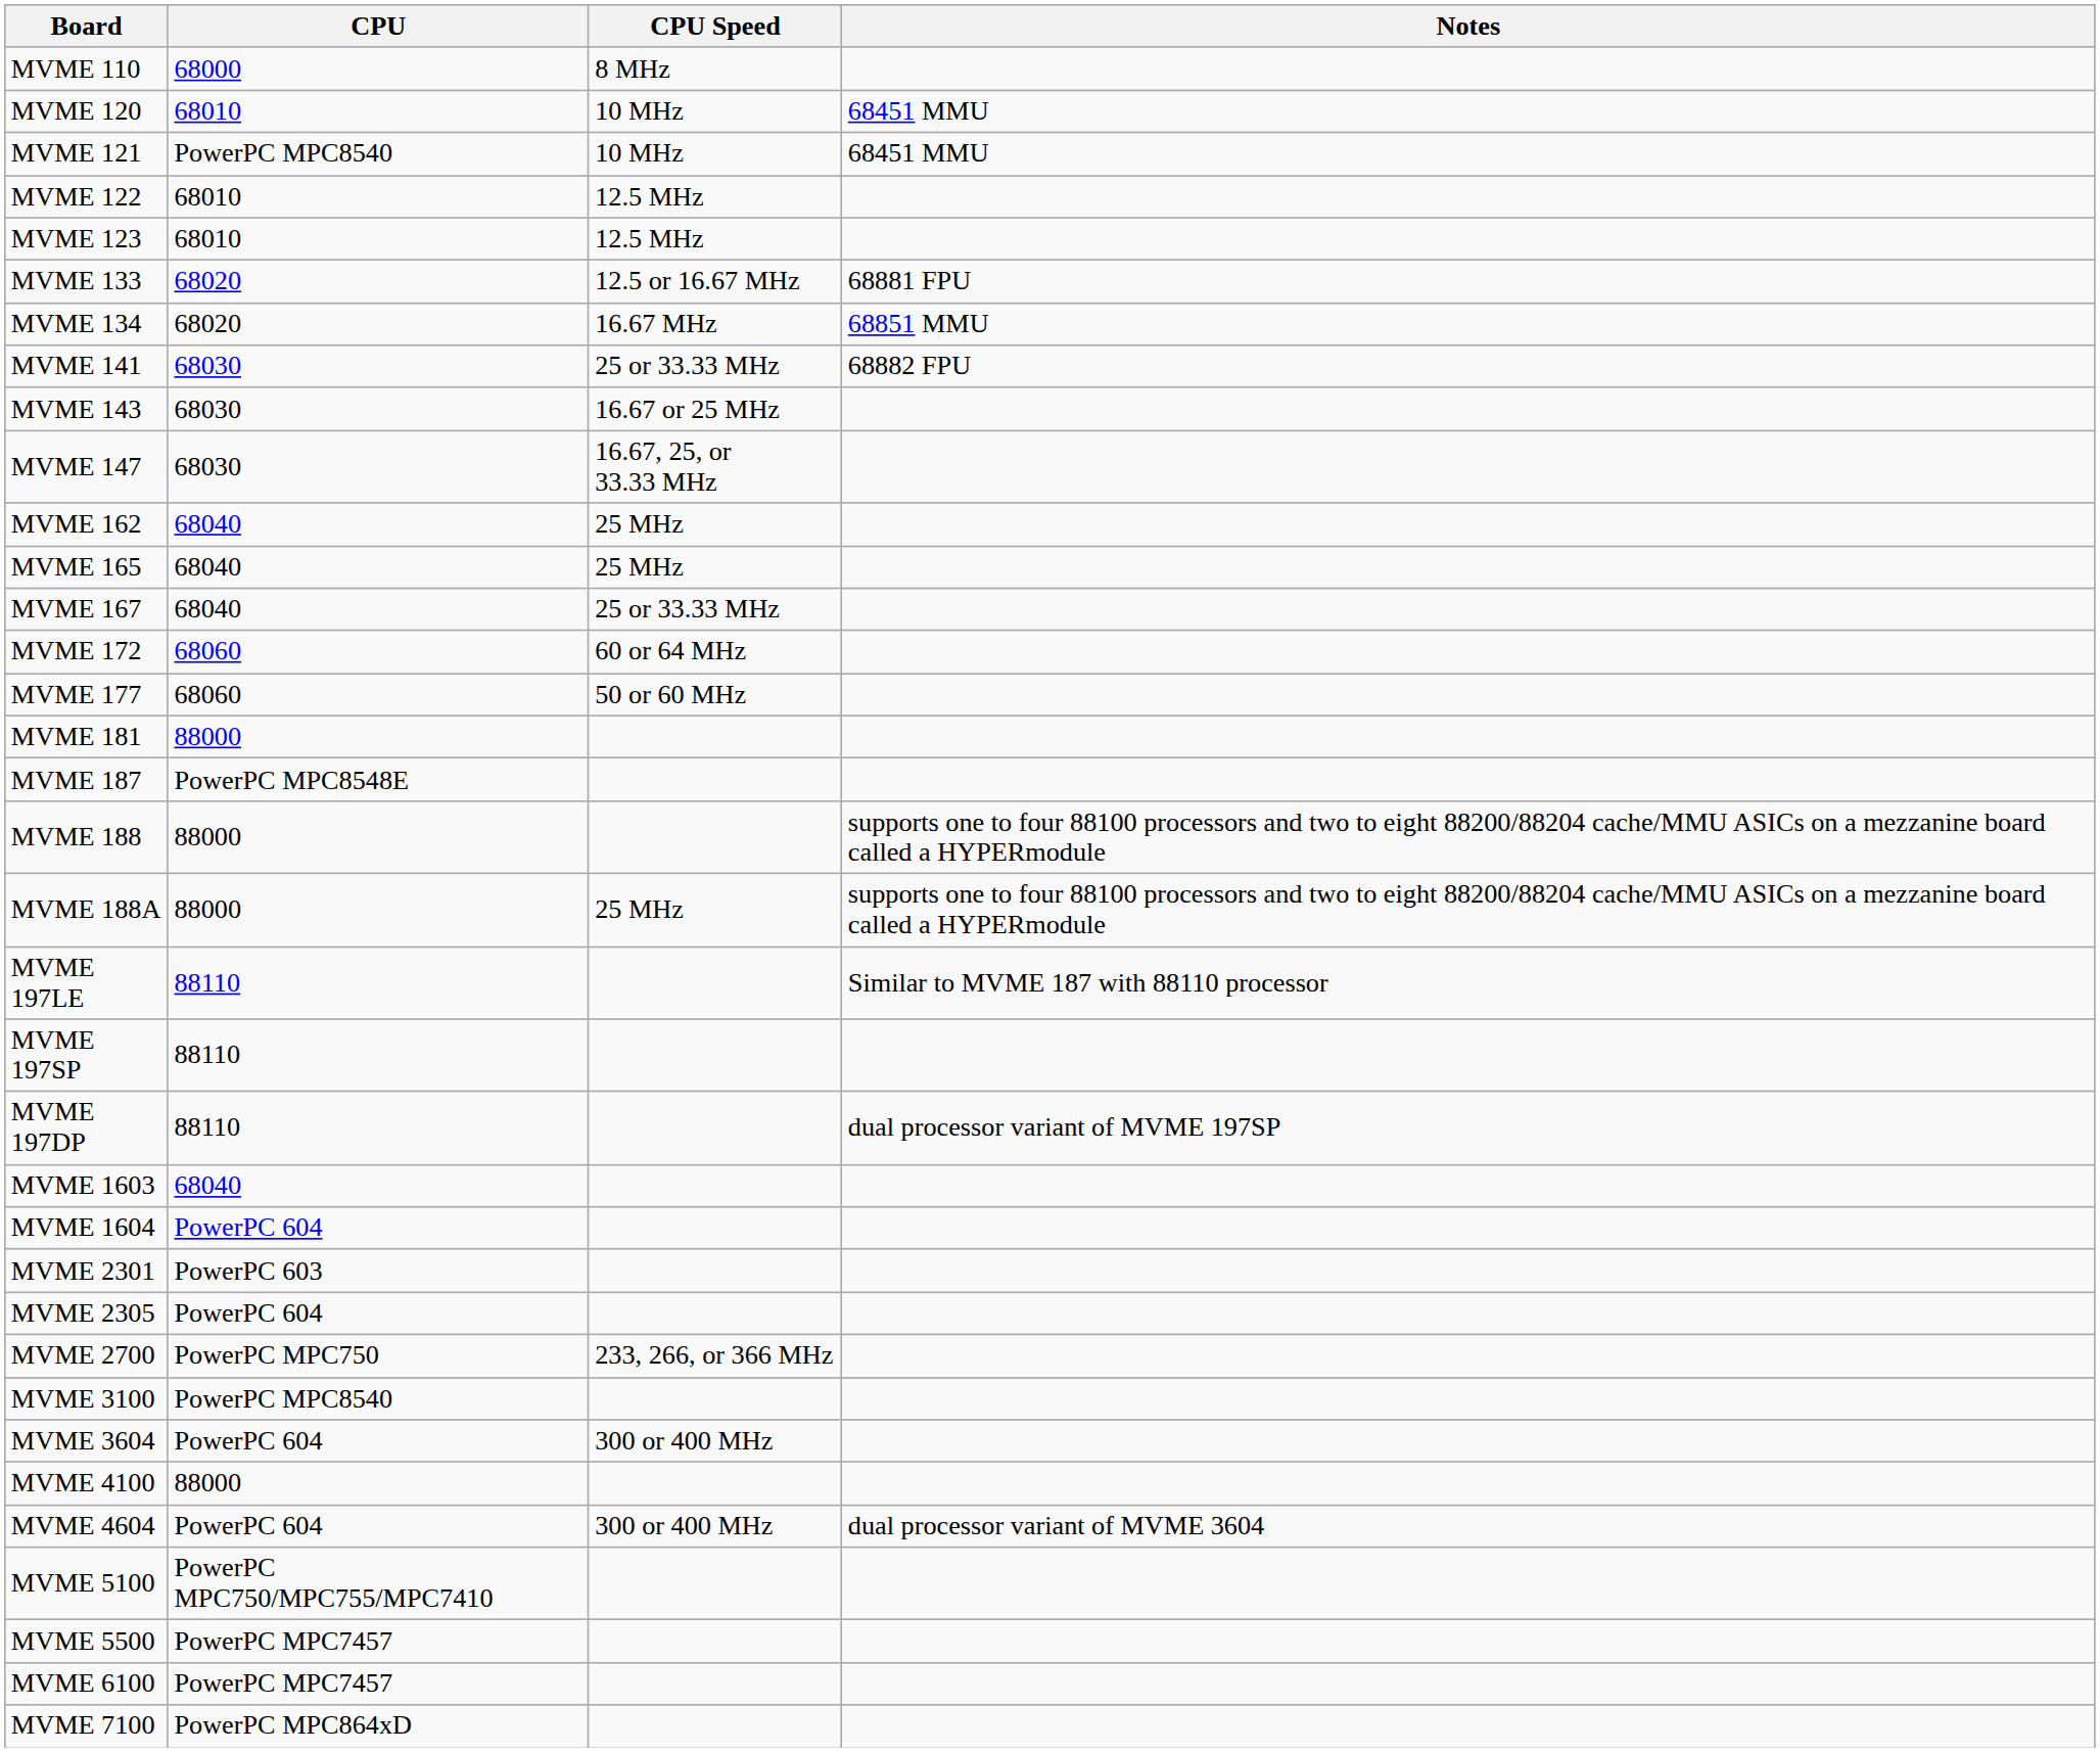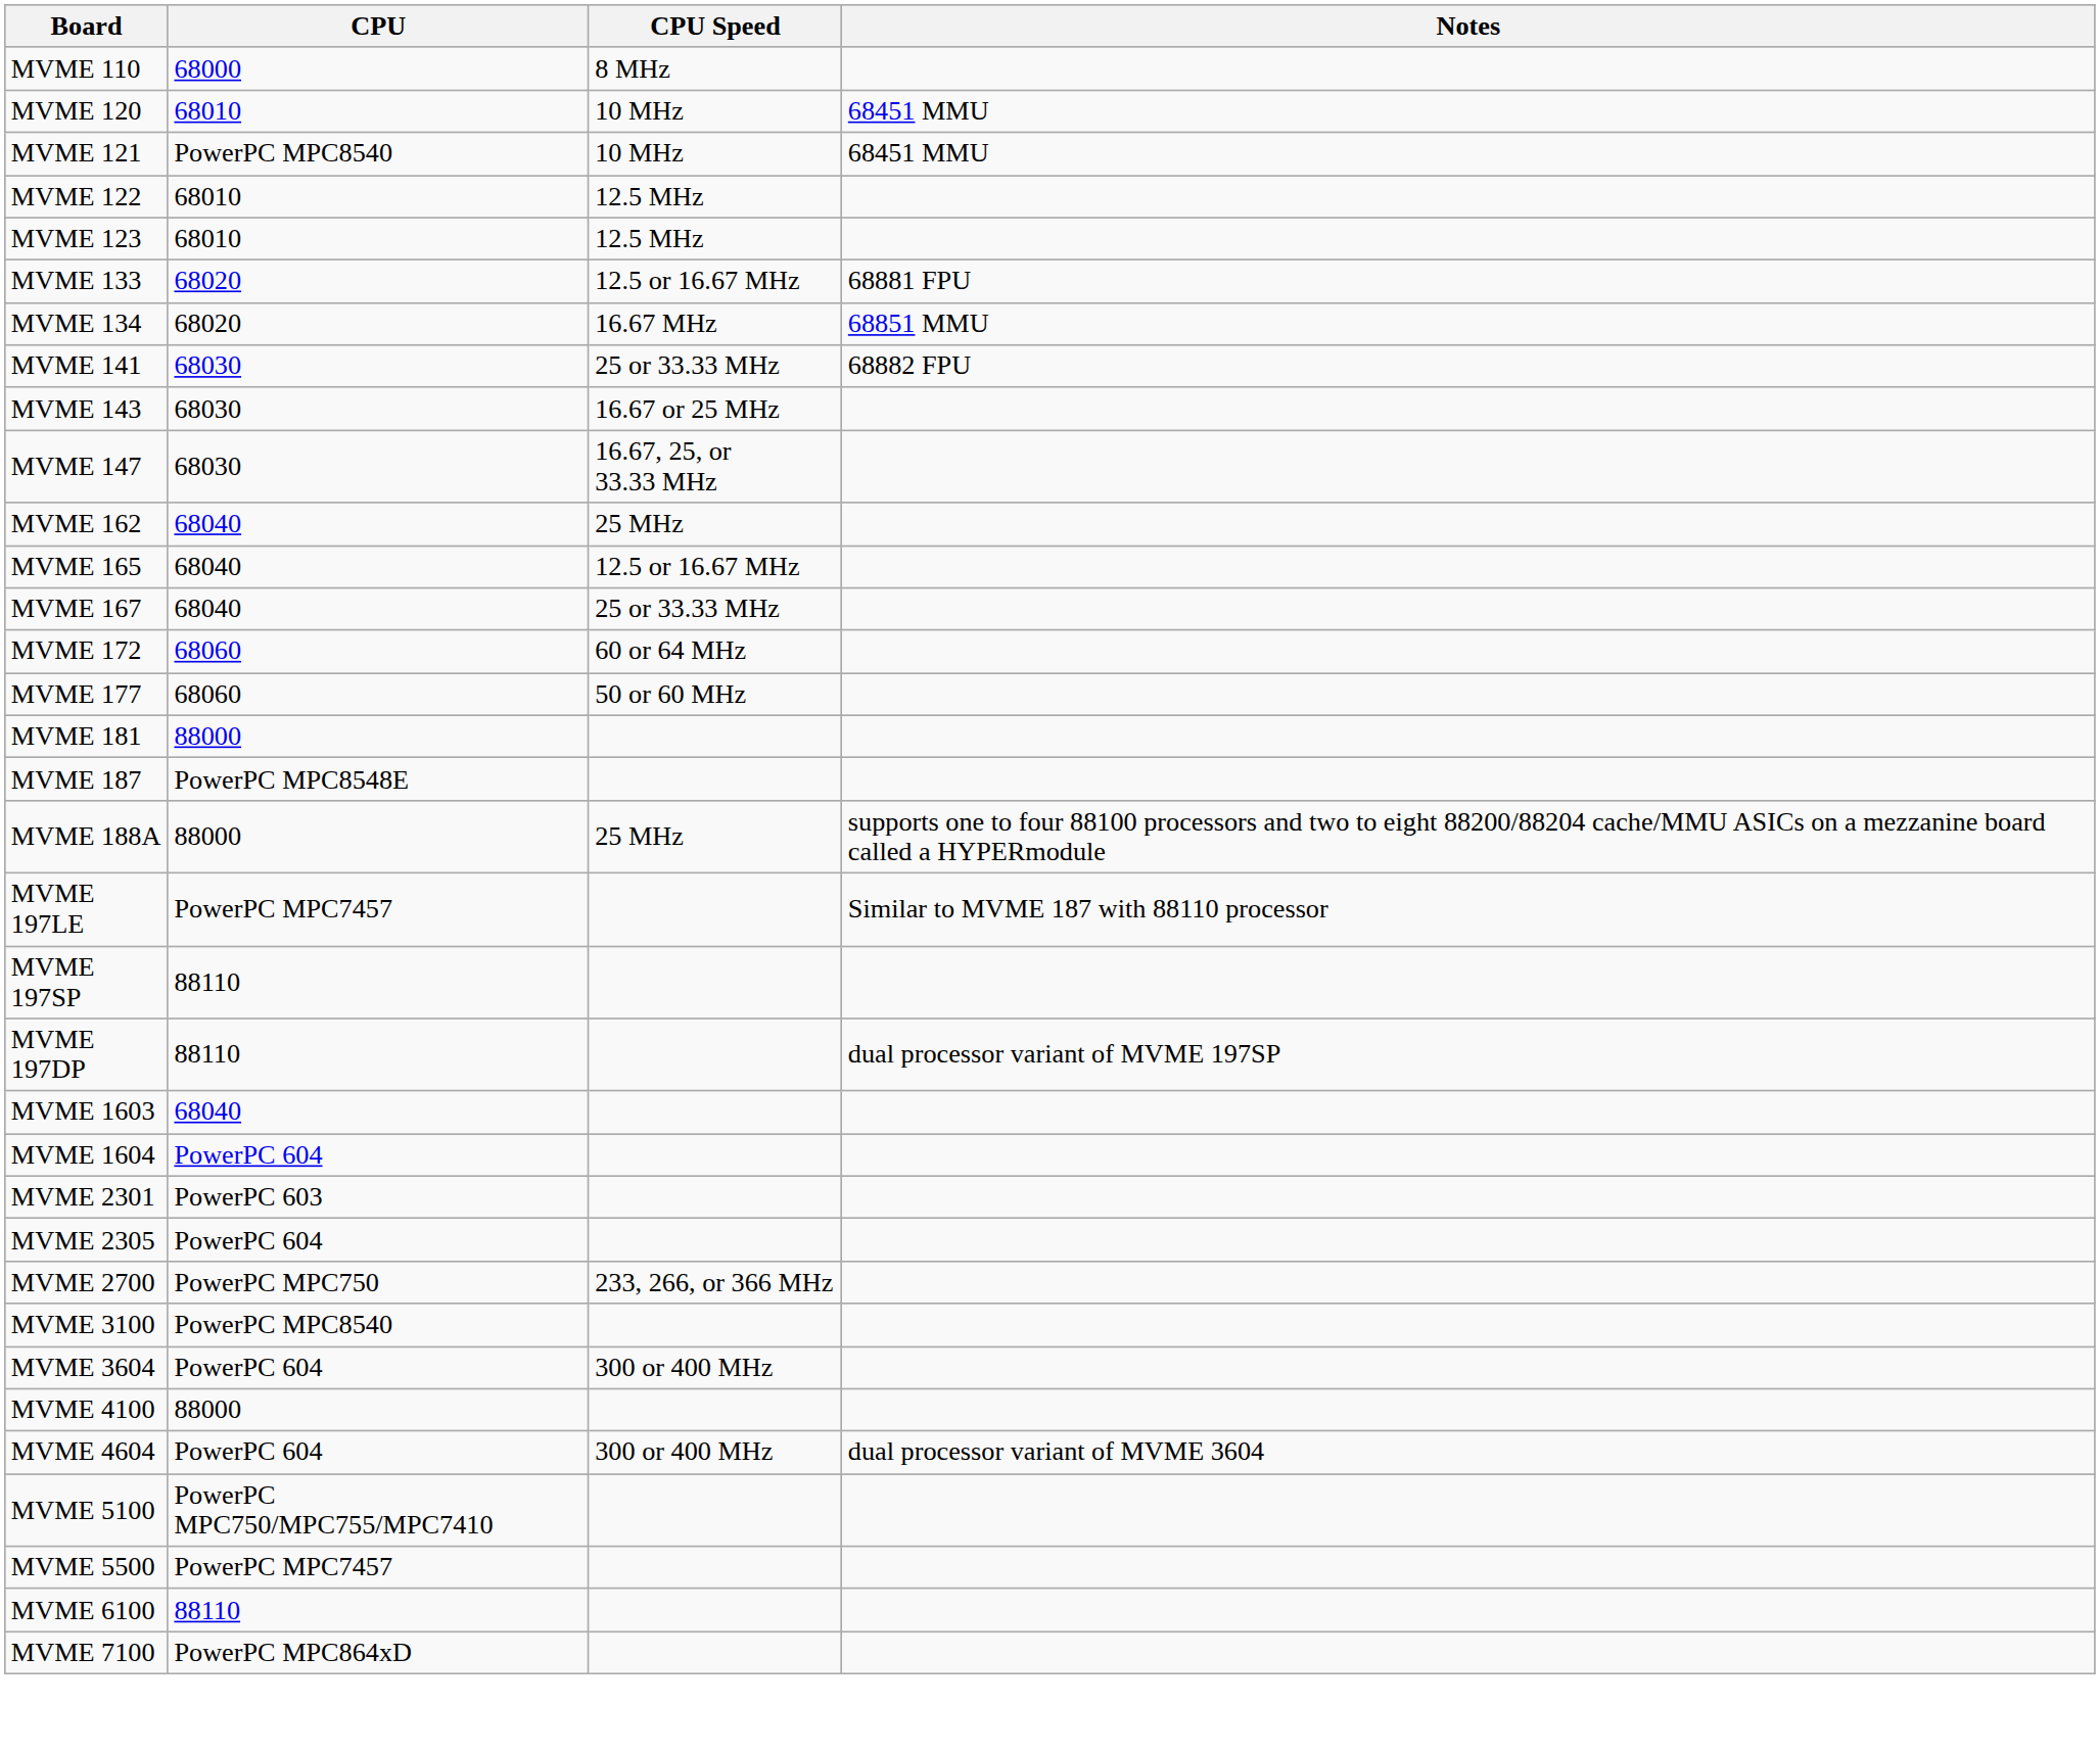MVME 165 | CPU Speed: 25 MHz -> 12.5 or 16.67 MHz
- row: MVME 188 | 88000 | supports one to four 88100 processors and two to eight 88200/88204 cache/MMU ASICs on a mezzanine board called a HYPERmodule
MVME 197LE | CPU: 88110 -> PowerPC MPC7457
MVME 6100 | CPU: PowerPC MPC7457 -> 88110
